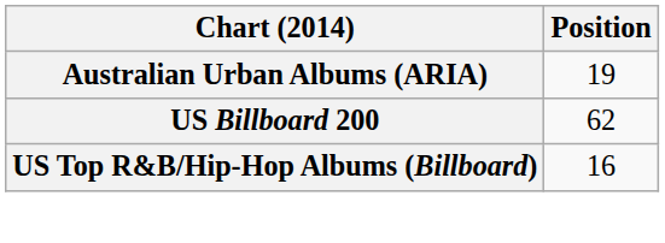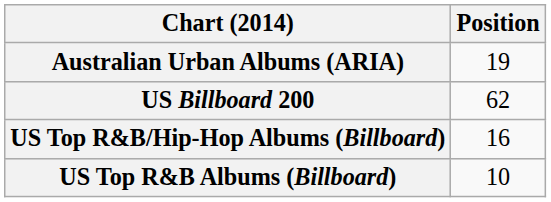+ row: US Top R&B Albums (Billboard) | 10
